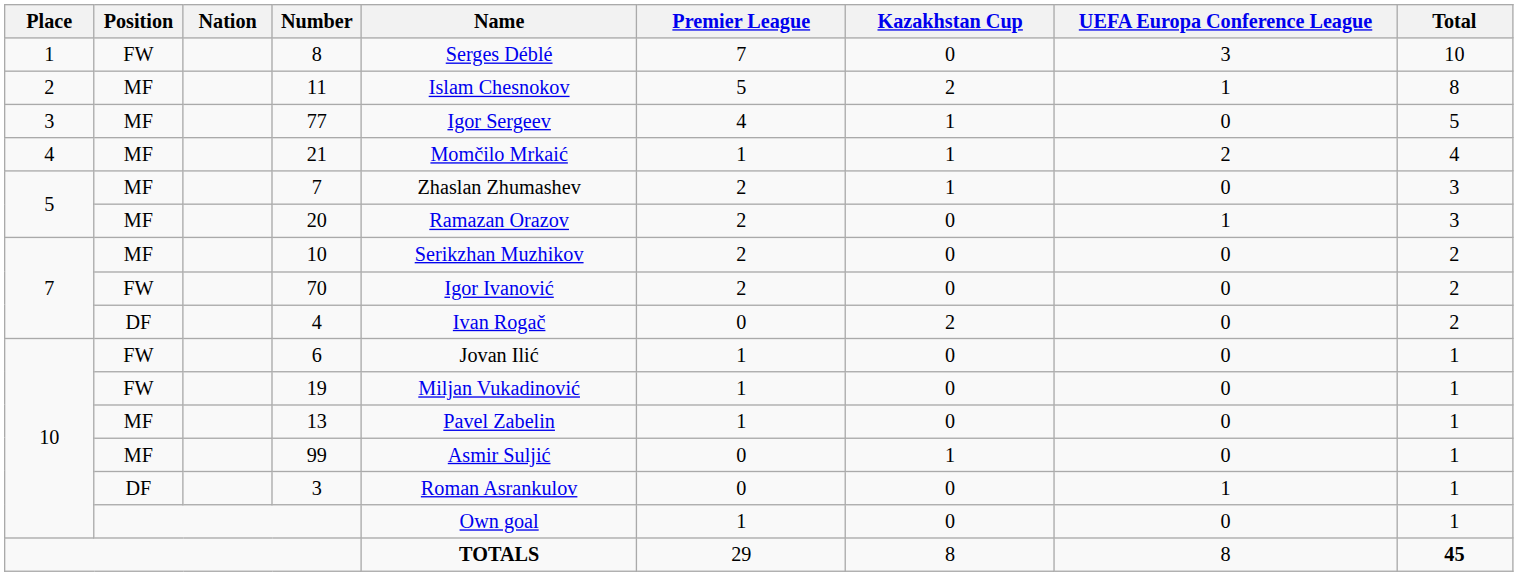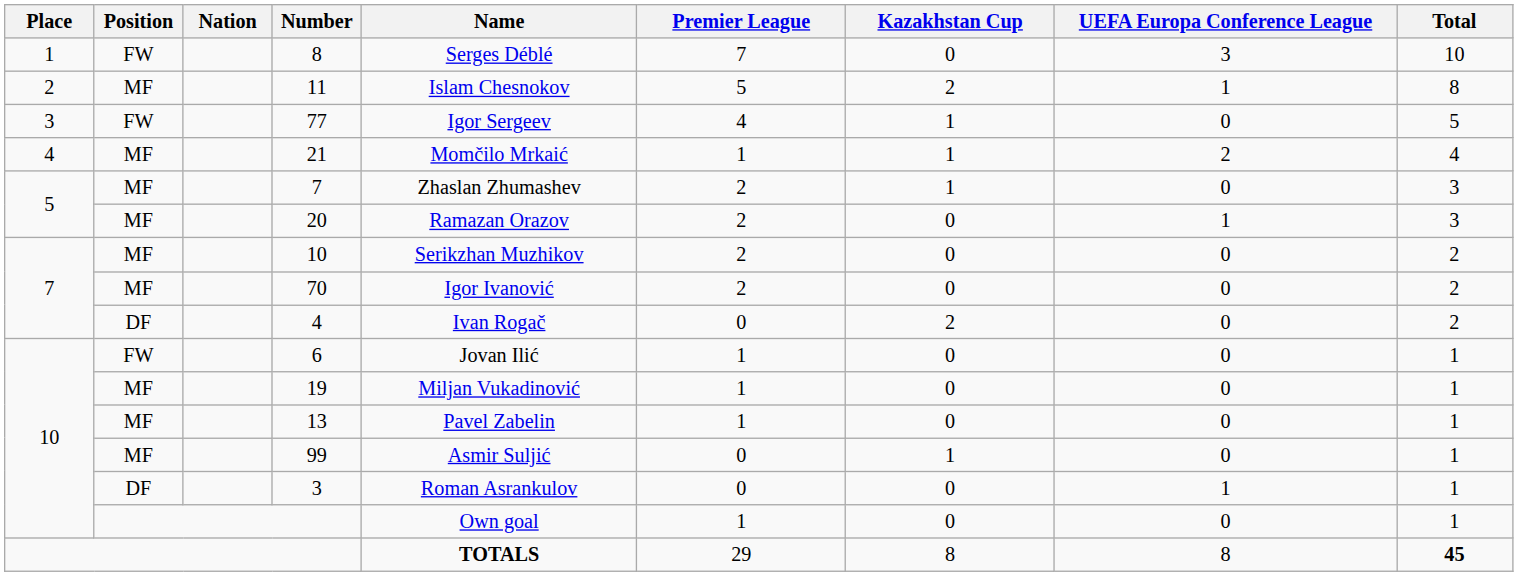77 | Position: MF -> FW
70 | Position: FW -> MF
19 | Position: FW -> MF
